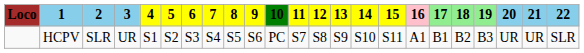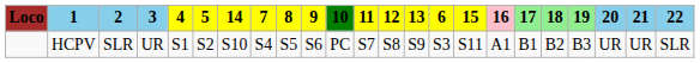columns swapped: 6 <-> 14
